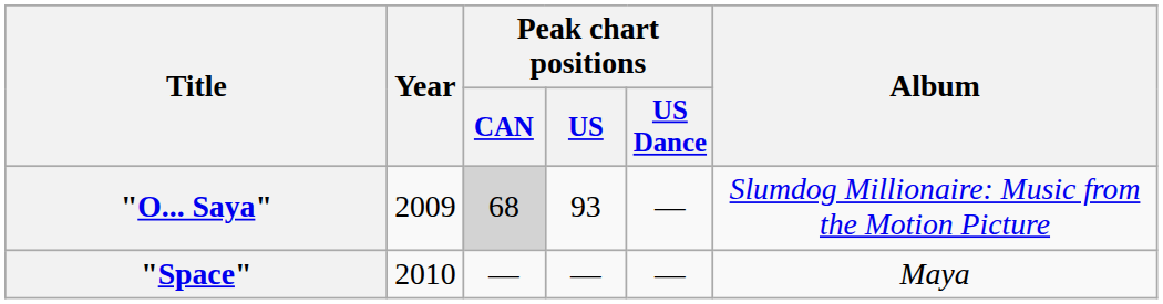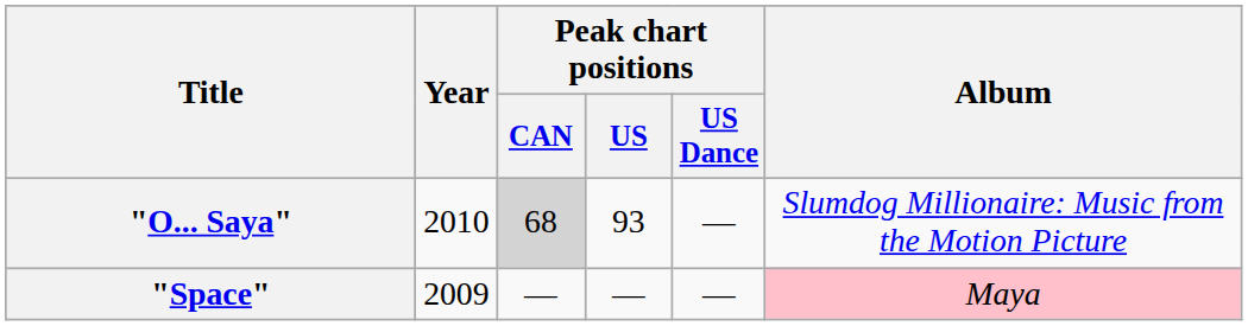"O... Saya" | Year: 2009 -> 2010
"Space" | Year: 2010 -> 2009
"Space" | Album: no background -> pink background
